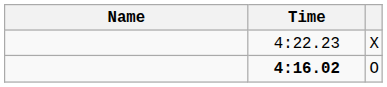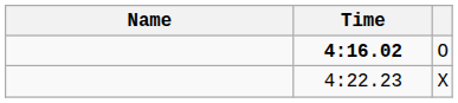rows swapped: 4:16.02 <-> 4:22.23
